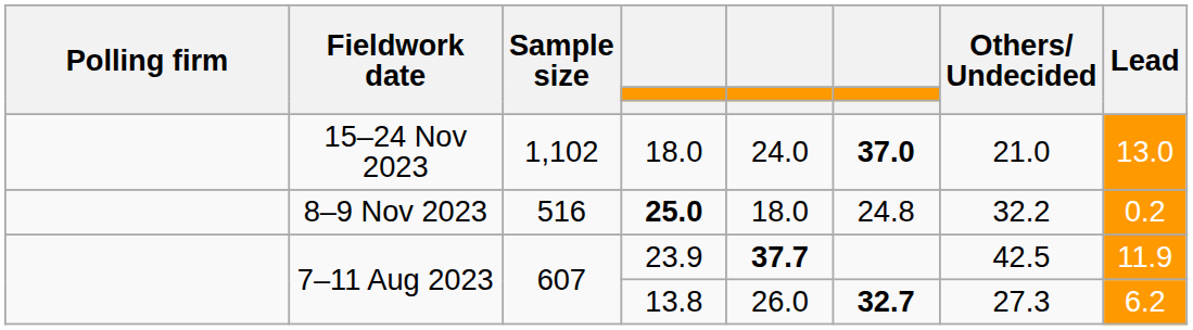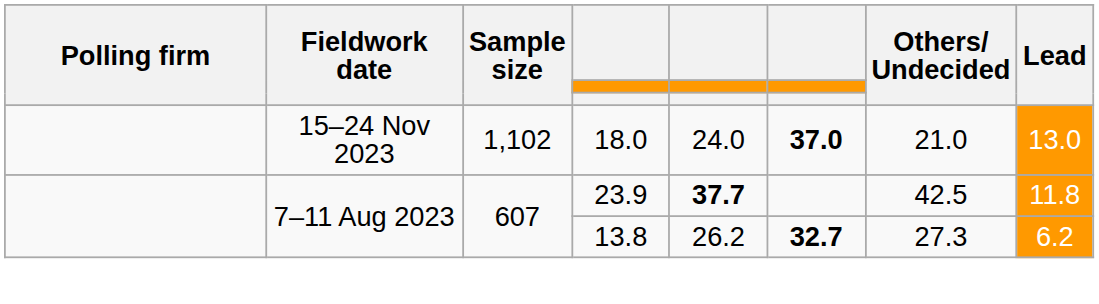- row: 8–9 Nov 2023 | 516 | 25.0 | 18.0 | 24.8 | 32.2 | 0.2
23.9 | Lead: 11.9 -> 11.8
13.8 | column 5: 26.0 -> 26.2
